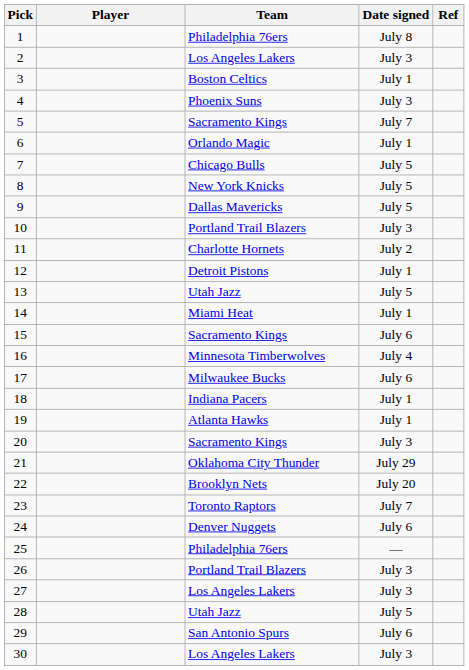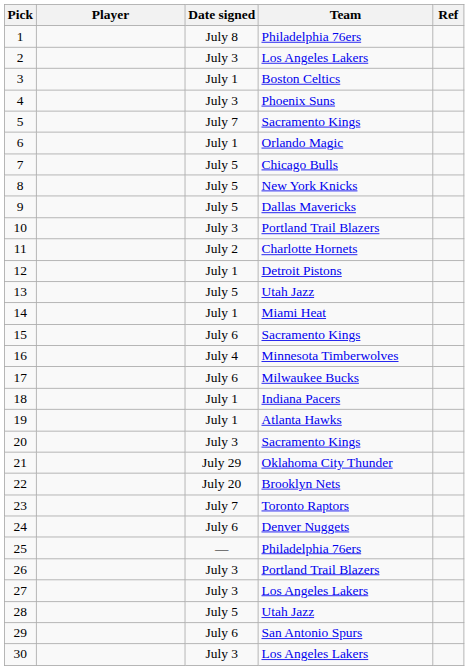columns swapped: Date signed <-> Team
